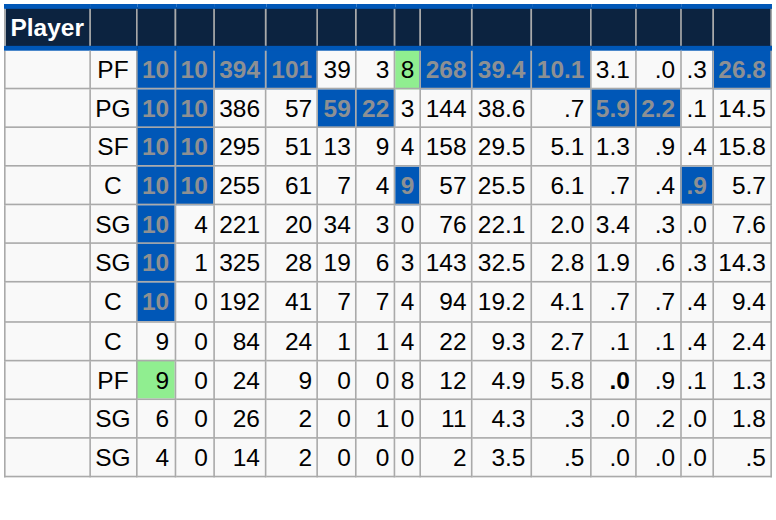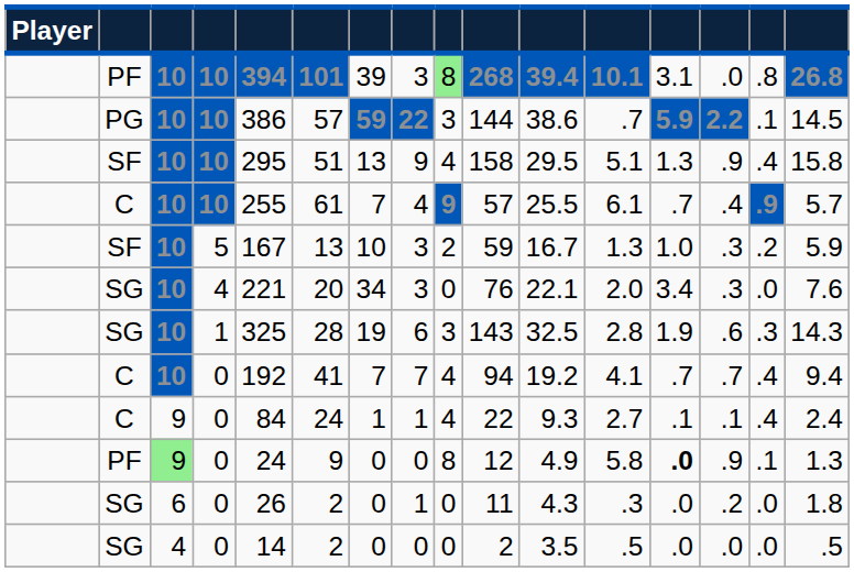PF / 10 | column 15: .3 -> .8
+ row: SF | 10 | 5 | 167 | 13 | 10 | 3 | 2 | 59 | 16.7 | 1.3 | 1.0 | .3 | .2 | 5.9
